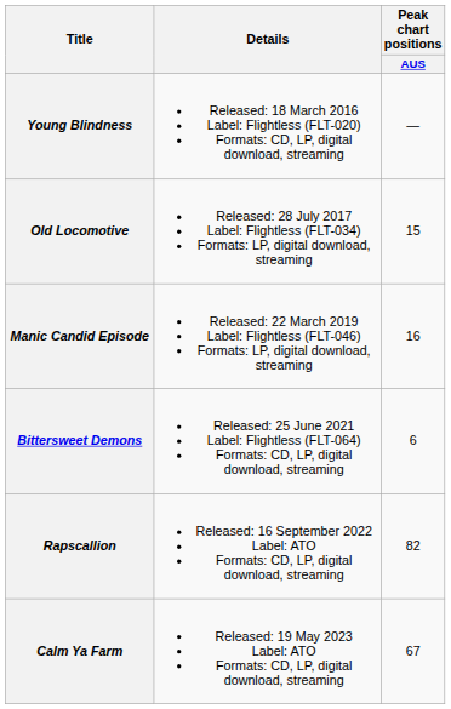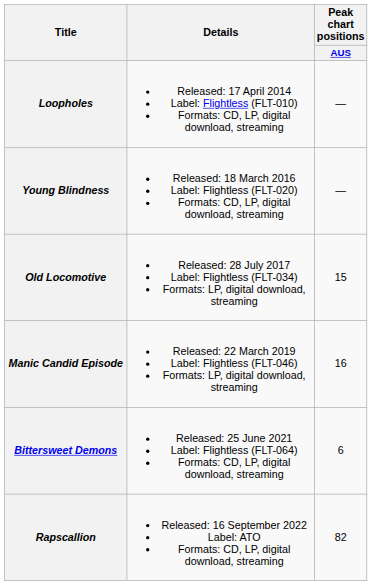+ row: Loopholes | Released: 17 April 2014 Label: Flightless (FLT-010) Formats: CD, LP, digital download, streaming | —
- row: Calm Ya Farm | Released: 19 May 2023 Label: ATO Formats: CD, LP, digital download, streaming | 67
